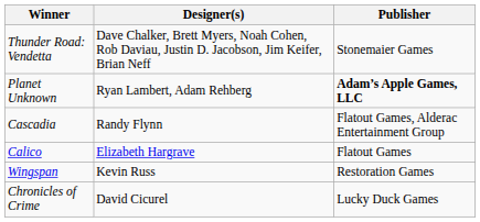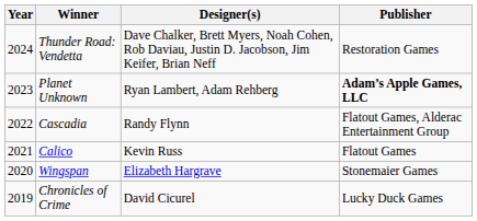+ column: Year | 2024 | 2023 | 2022 | 2021 | 2020 | 2019
Thunder Road: Vendetta | Publisher: Stonemaier Games -> Restoration Games
Calico | Designer(s): Elizabeth Hargrave -> Kevin Russ
Wingspan | Designer(s): Kevin Russ -> Elizabeth Hargrave
Wingspan | Publisher: Restoration Games -> Stonemaier Games
